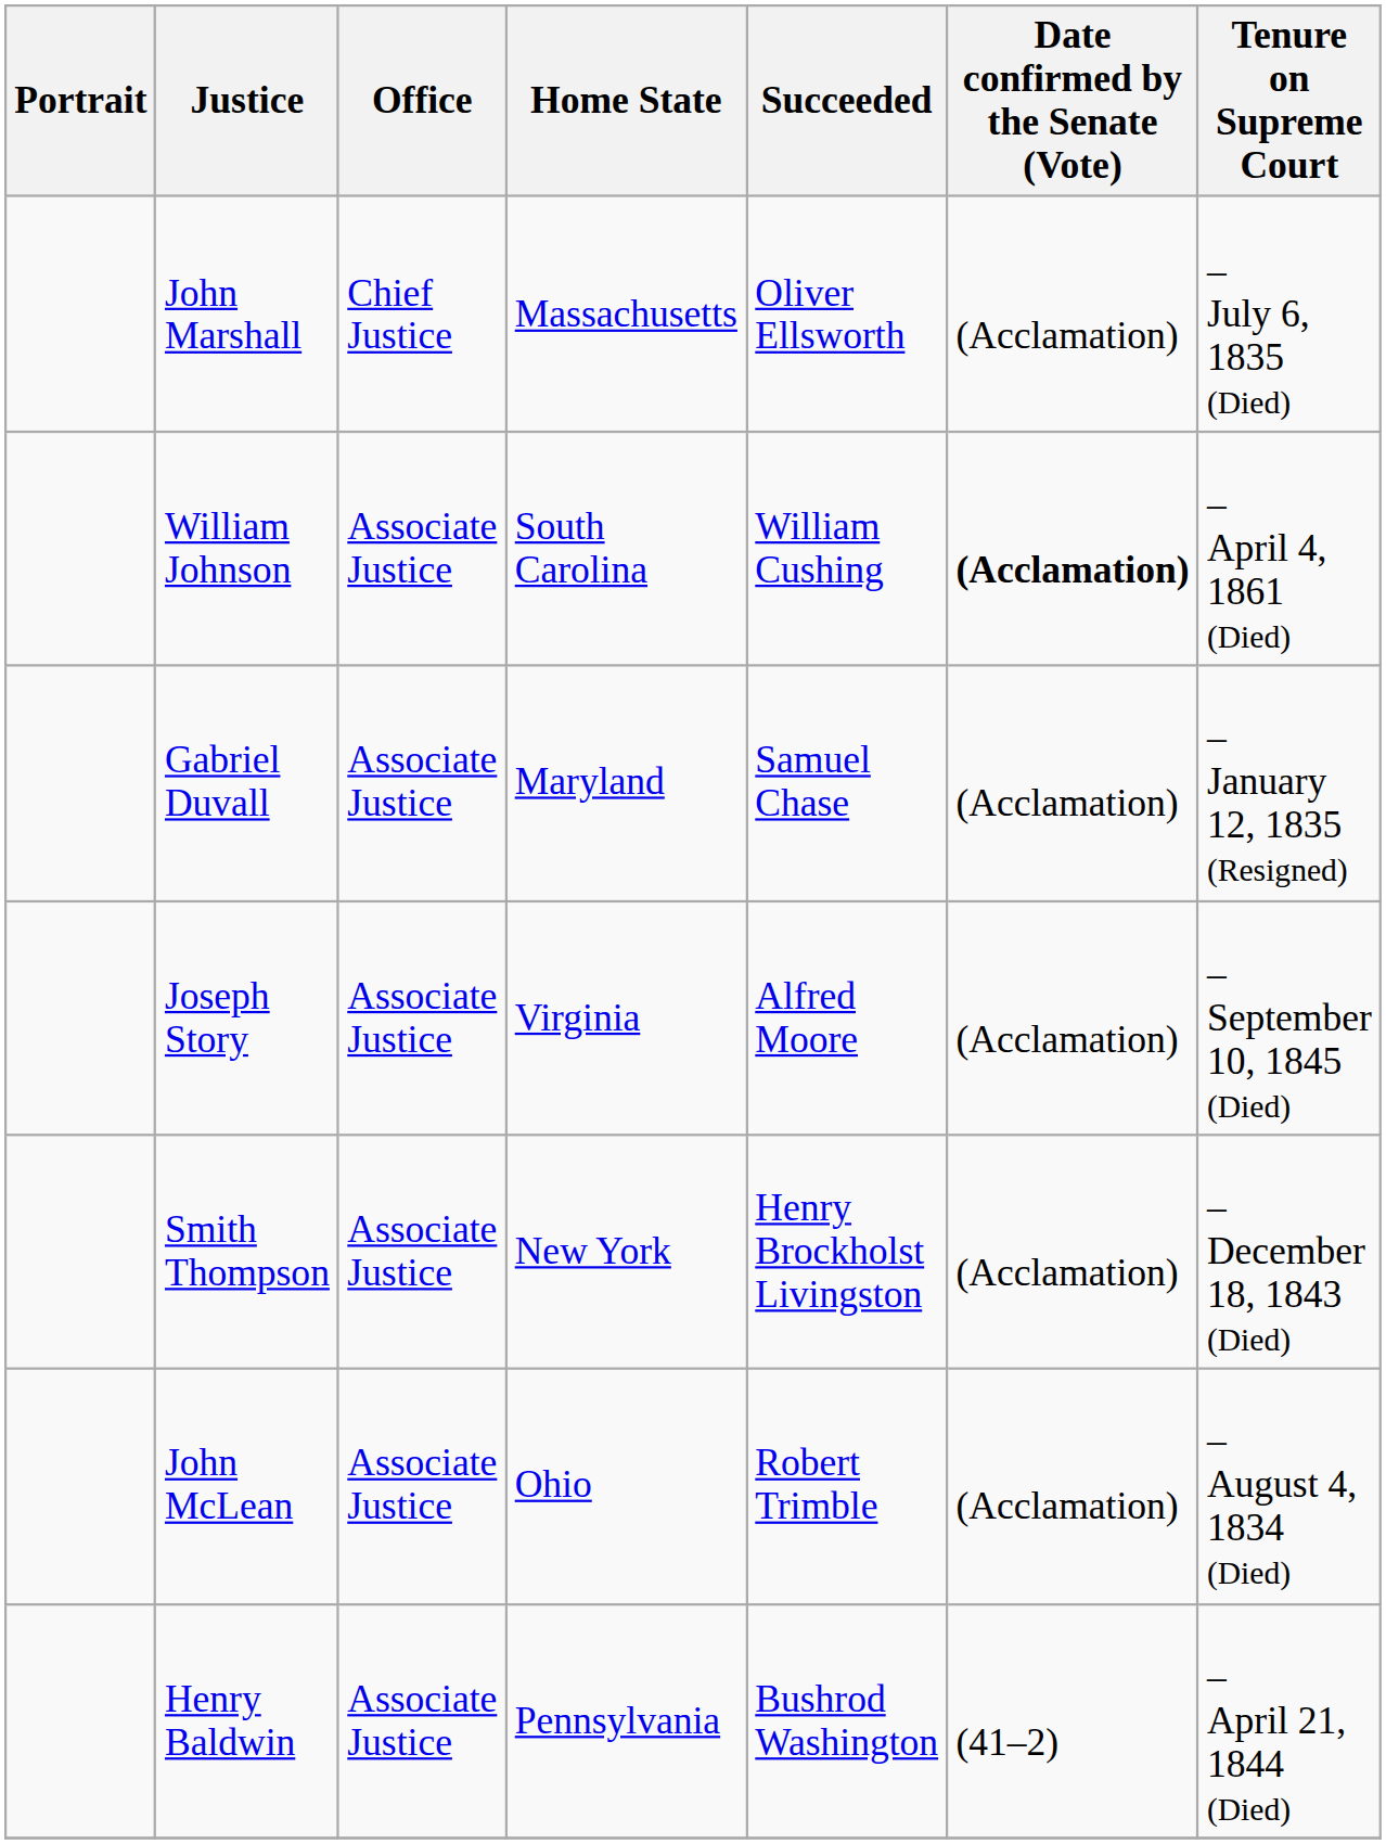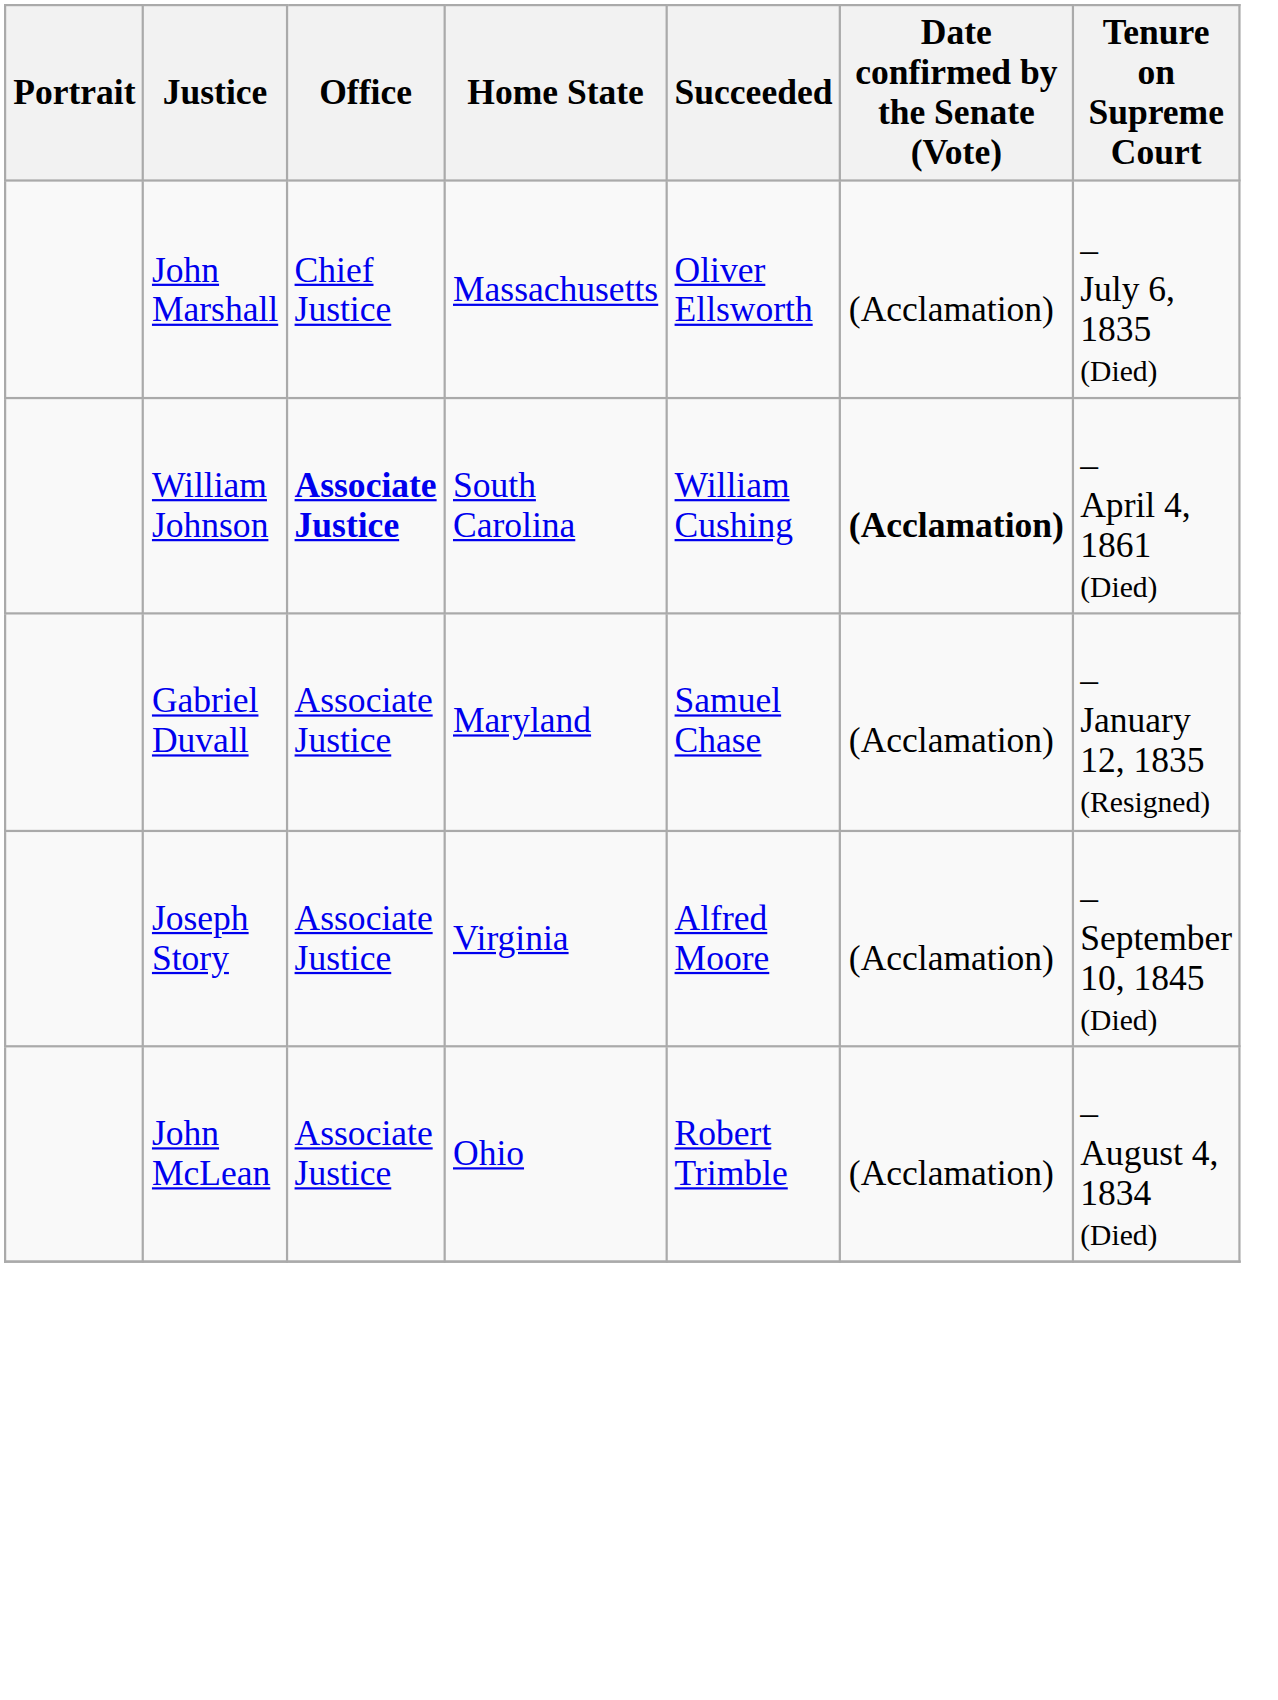William Johnson | Office: normal -> bold
- row: Smith Thompson | Associate Justice | New York | Henry Brockholst Livingston | (Acclamation) | – December 18, 1843 (Died)
- row: Henry Baldwin | Associate Justice | Pennsylvania | Bushrod Washington | (41–2) | – April 21, 1844 (Died)
